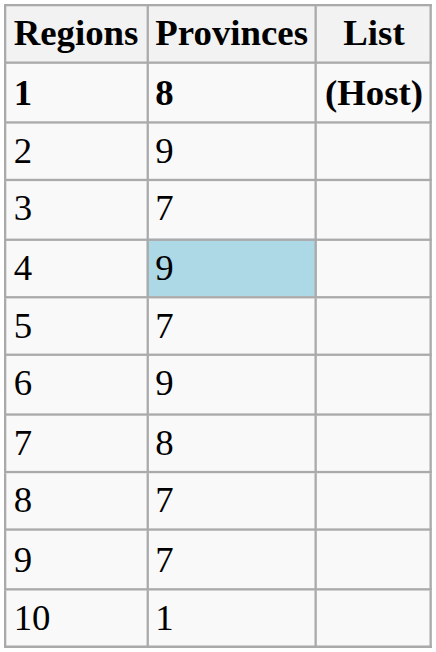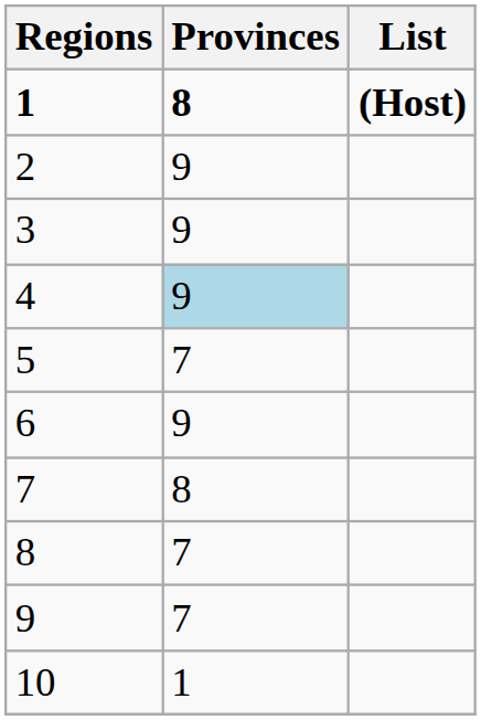3 | Provinces: 7 -> 9
